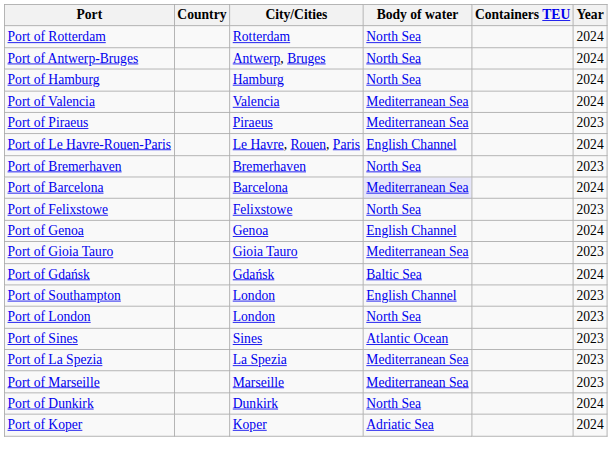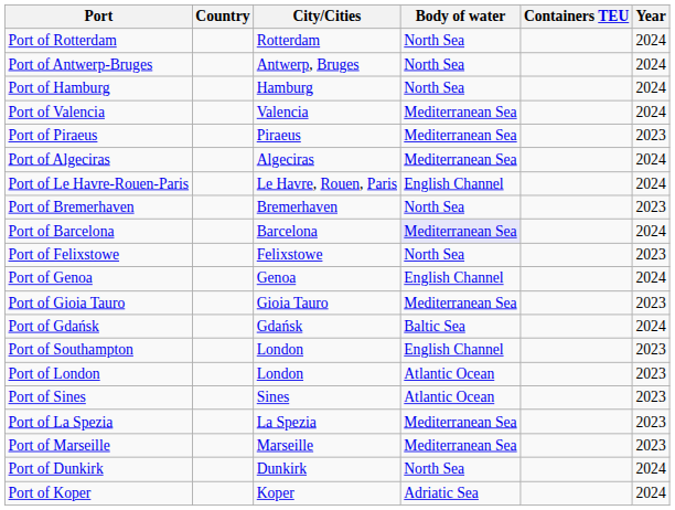+ row: Port of Algeciras | Algeciras | Mediterranean Sea | 2024
Port of London | Body of water: North Sea -> Atlantic Ocean
